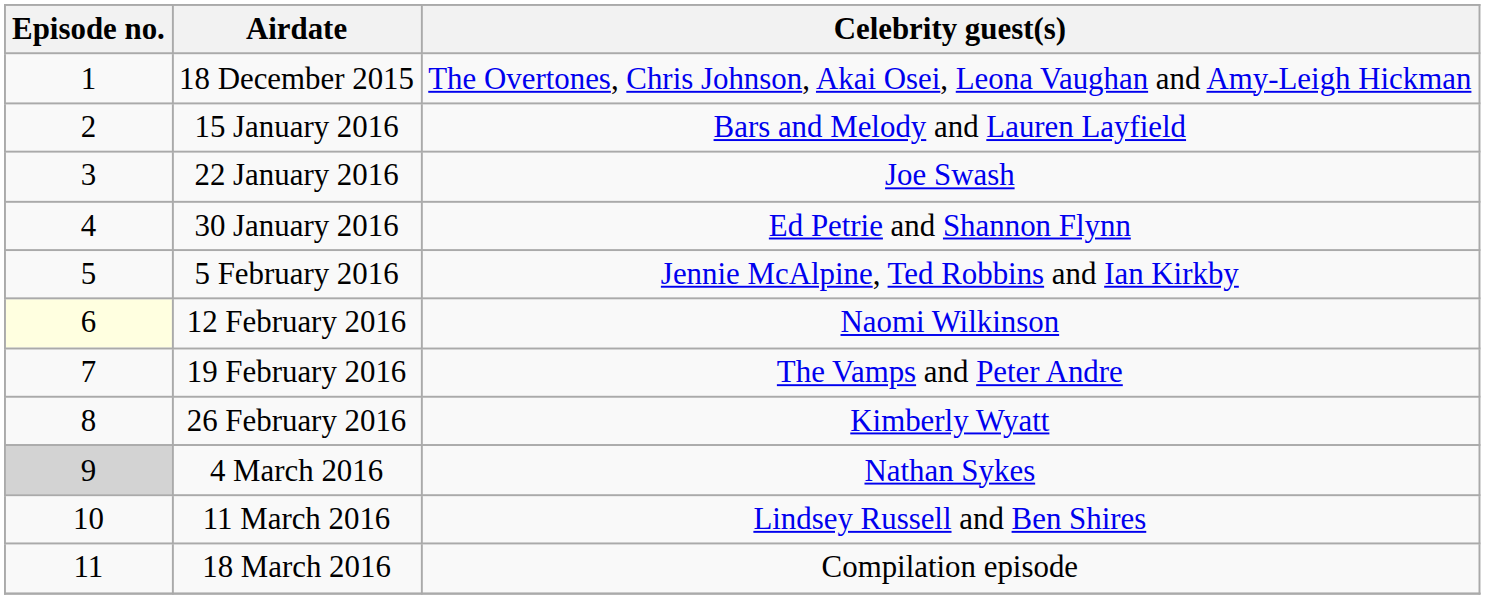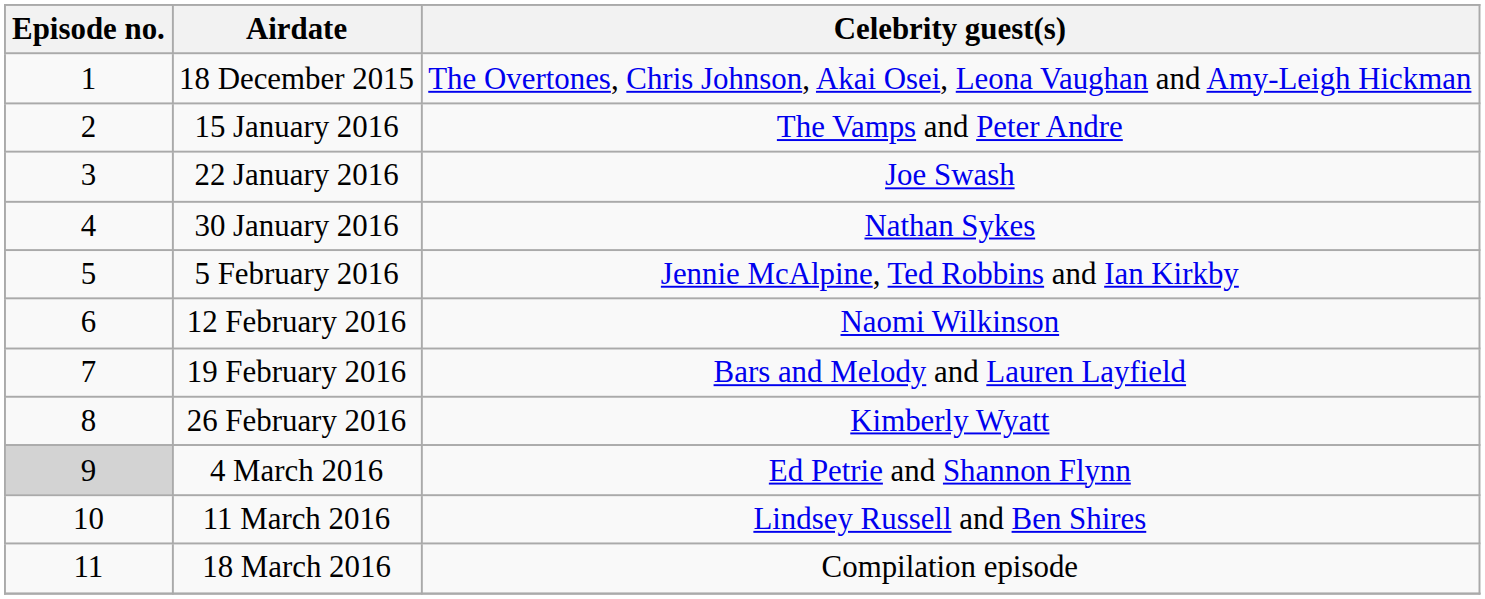15 January 2016 | Celebrity guest(s): Bars and Melody and Lauren Layfield -> The Vamps and Peter Andre
30 January 2016 | Celebrity guest(s): Ed Petrie and Shannon Flynn -> Nathan Sykes
12 February 2016 | Episode no.: lightyellow background -> no background
19 February 2016 | Celebrity guest(s): The Vamps and Peter Andre -> Bars and Melody and Lauren Layfield
4 March 2016 | Celebrity guest(s): Nathan Sykes -> Ed Petrie and Shannon Flynn
